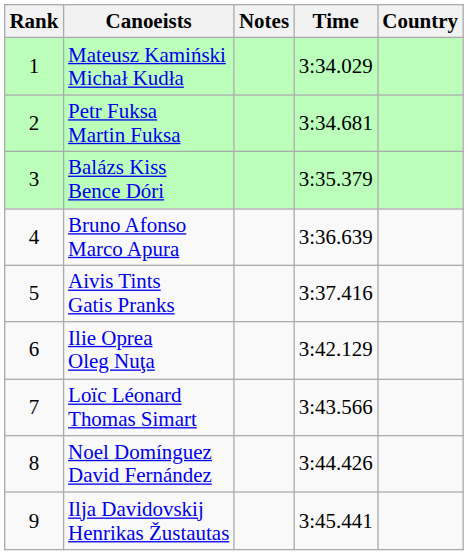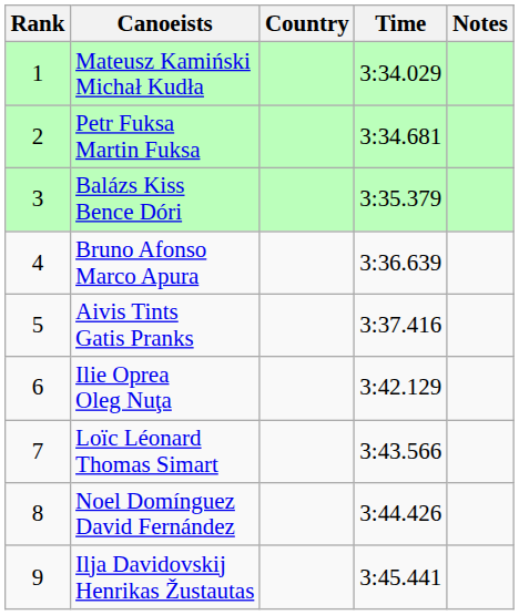columns swapped: Country <-> Notes
